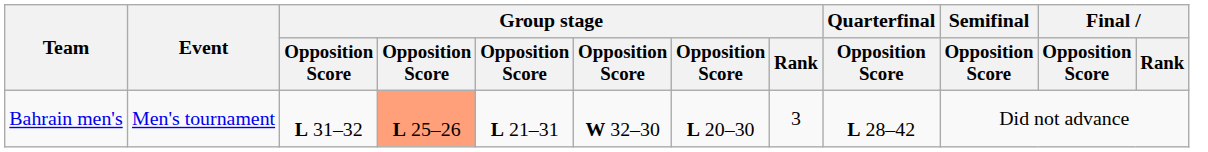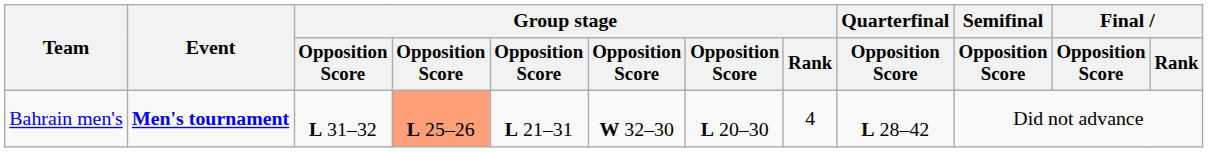Bahrain men's | Event: normal -> bold
Bahrain men's | Group stage / Rank: 3 -> 4
